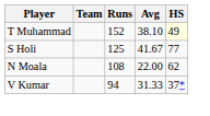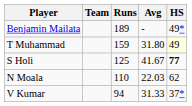+ row: Benjamin Mailata | 189 | - | 49*
T Muhammad | Runs: 152 -> 159
T Muhammad | Avg: 38.10 -> 31.80
S Holi | HS: normal -> bold
N Moala | Runs: 108 -> 110
N Moala | Avg: 22.00 -> 22.03
